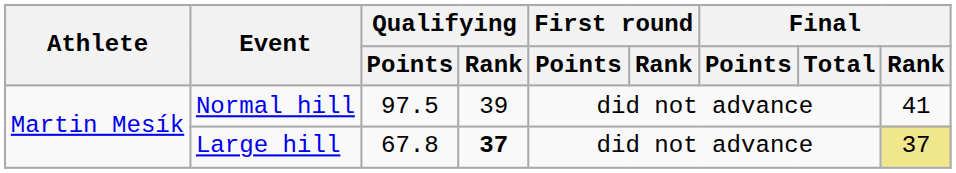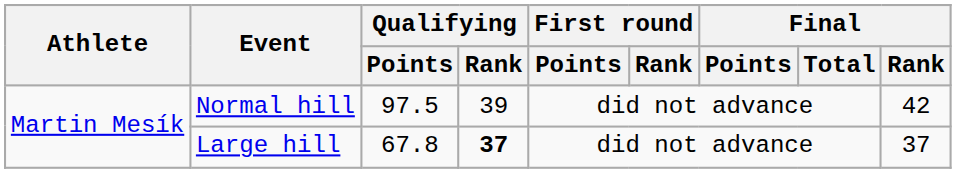Normal hill | Final / Rank: 41 -> 42
Large hill | Final / Rank: khaki background -> no background
